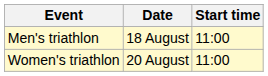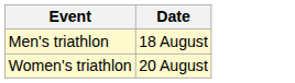- column: Start time | 11:00 | 11:00
